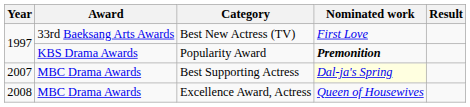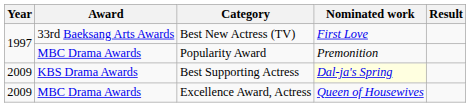Popularity Award | Award: KBS Drama Awards -> MBC Drama Awards
Popularity Award | Nominated work: bold -> normal
Best Supporting Actress | Year: 2007 -> 2009
Best Supporting Actress | Award: MBC Drama Awards -> KBS Drama Awards
Excellence Award, Actress | Year: 2008 -> 2009
